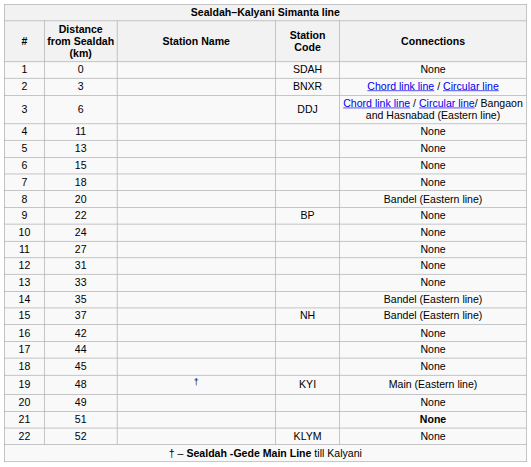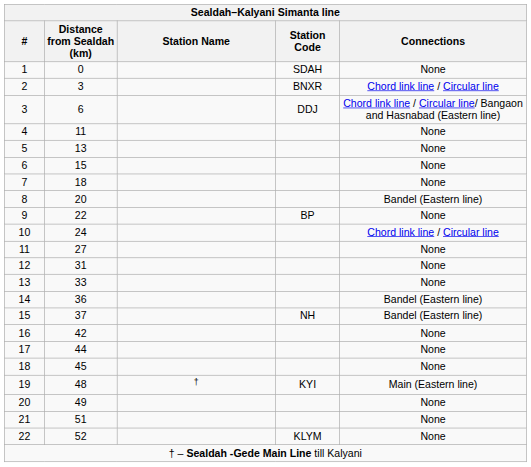10 | Connections: None -> Chord link line / Circular line
14 | Distance from Sealdah (km): 35 -> 36
21 | Connections: bold -> normal
